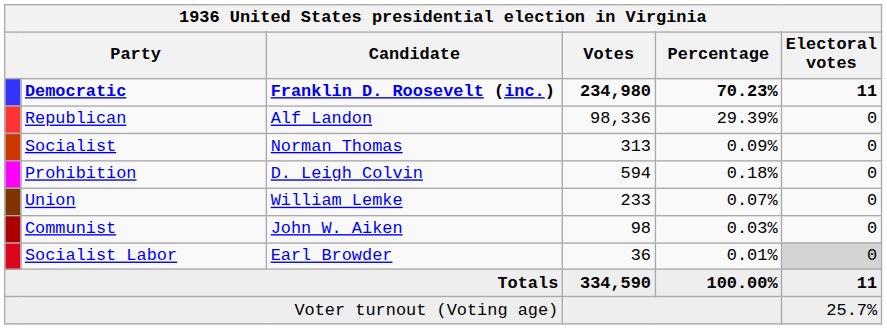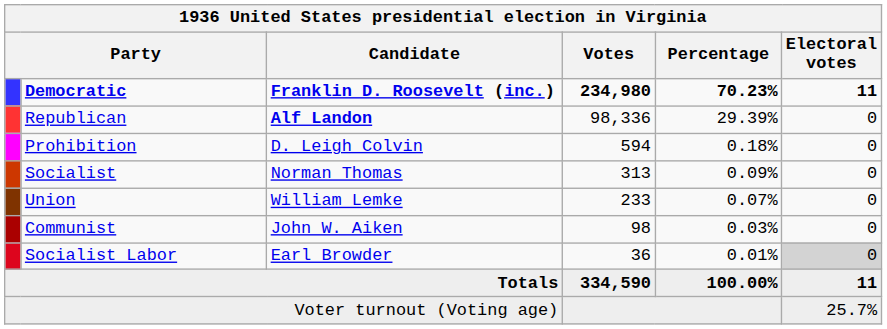Republican | Candidate: normal -> bold
rows swapped: Prohibition <-> Socialist
